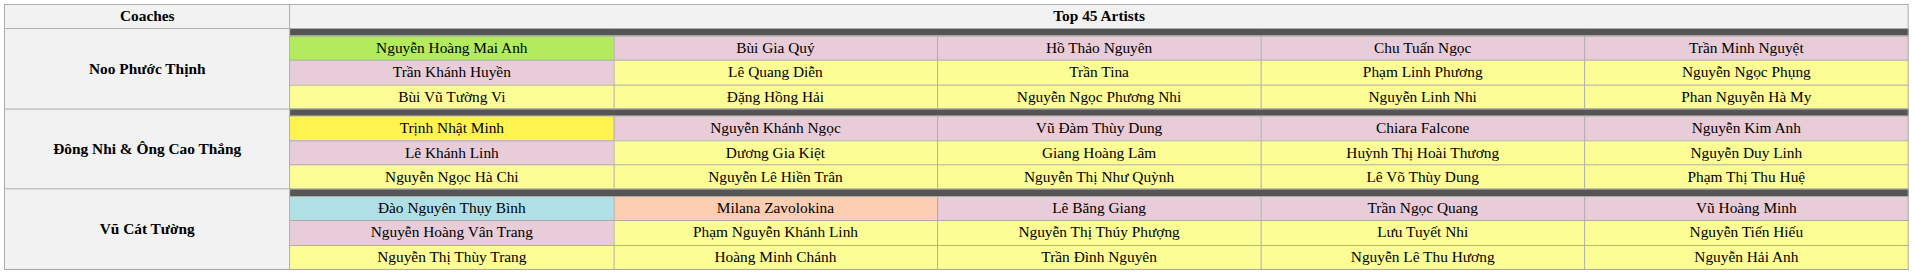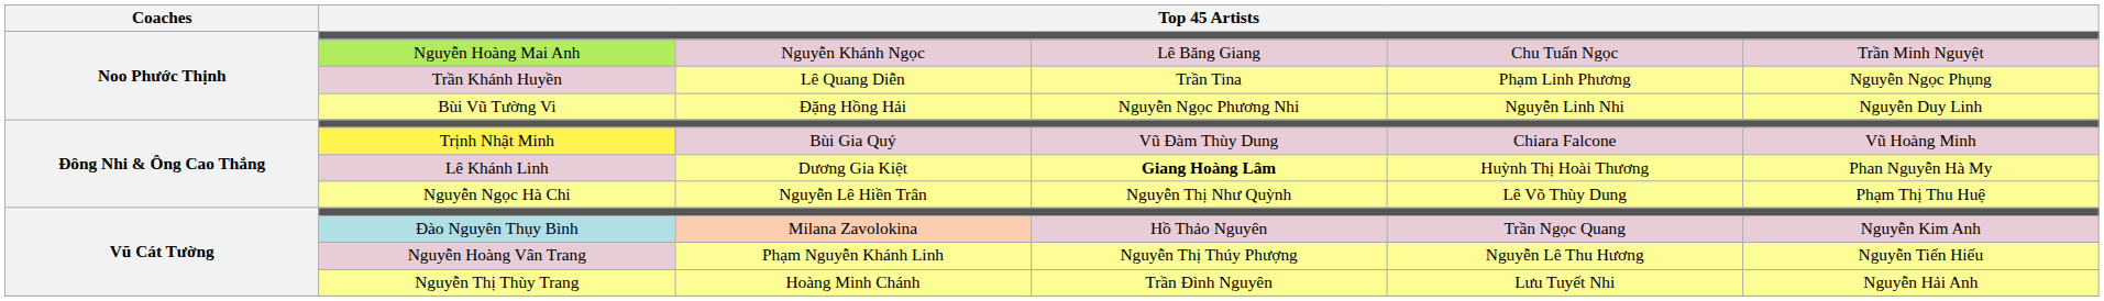Nguyễn Hoàng Mai Anh | column 3: Bùi Gia Quý -> Nguyễn Khánh Ngọc
Nguyễn Hoàng Mai Anh | column 4: Hồ Thảo Nguyên -> Lê Băng Giang
Bùi Vũ Tường Vi | column 6: Phan Nguyễn Hà My -> Nguyễn Duy Linh
Trịnh Nhật Minh | column 3: Nguyễn Khánh Ngọc -> Bùi Gia Quý
Trịnh Nhật Minh | column 6: Nguyễn Kim Anh -> Vũ Hoàng Minh
Lê Khánh Linh | column 4: normal -> bold
Lê Khánh Linh | column 6: Nguyễn Duy Linh -> Phan Nguyễn Hà My
Đào Nguyên Thụy Bình | column 4: Lê Băng Giang -> Hồ Thảo Nguyên
Đào Nguyên Thụy Bình | column 6: Vũ Hoàng Minh -> Nguyễn Kim Anh
Nguyễn Hoàng Vân Trang | column 5: Lưu Tuyết Nhi -> Nguyễn Lê Thu Hương
Nguyễn Thị Thùy Trang | column 5: Nguyễn Lê Thu Hương -> Lưu Tuyết Nhi
